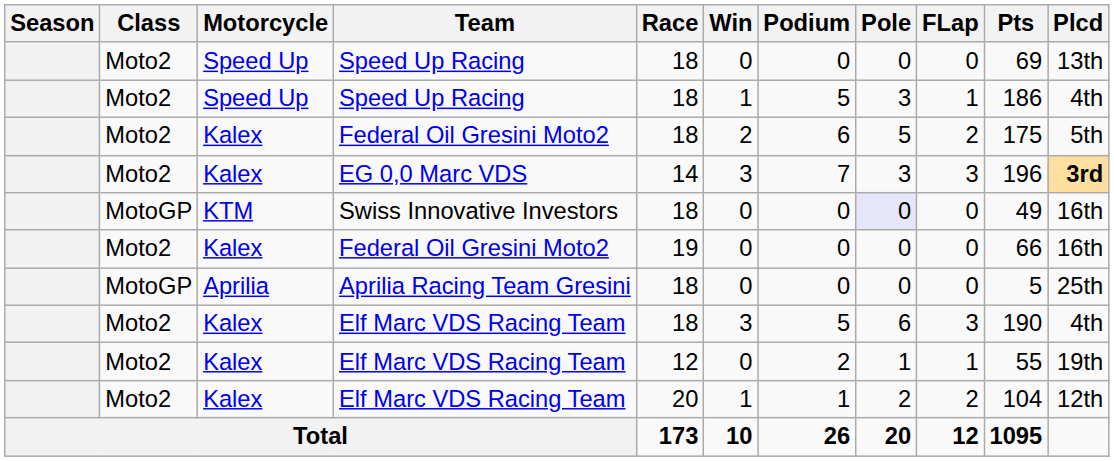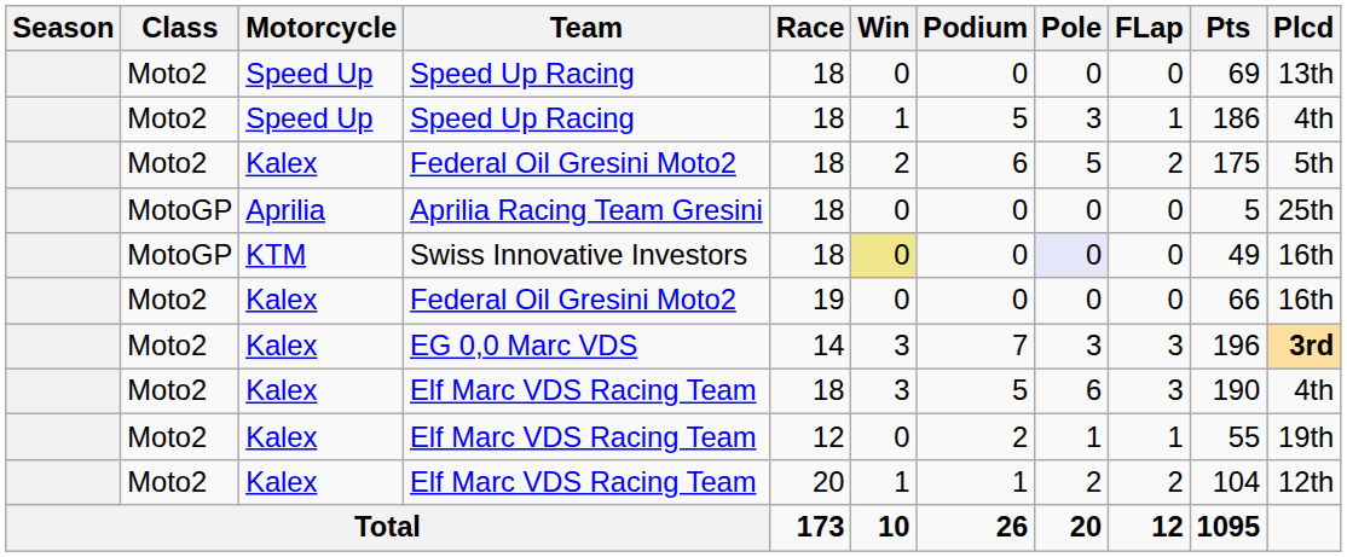rows swapped: Aprilia Racing Team Gresini <-> EG 0,0 Marc VDS
Swiss Innovative Investors | Win: no background -> khaki background
